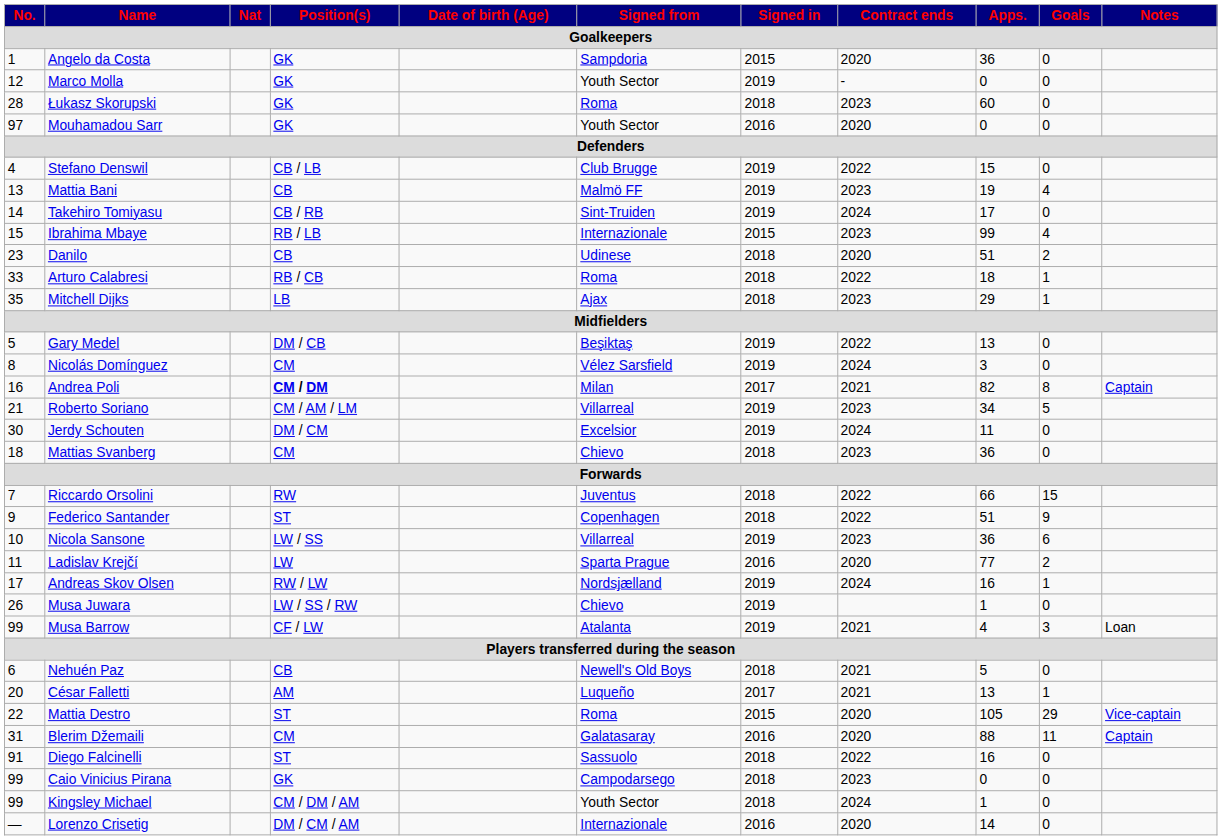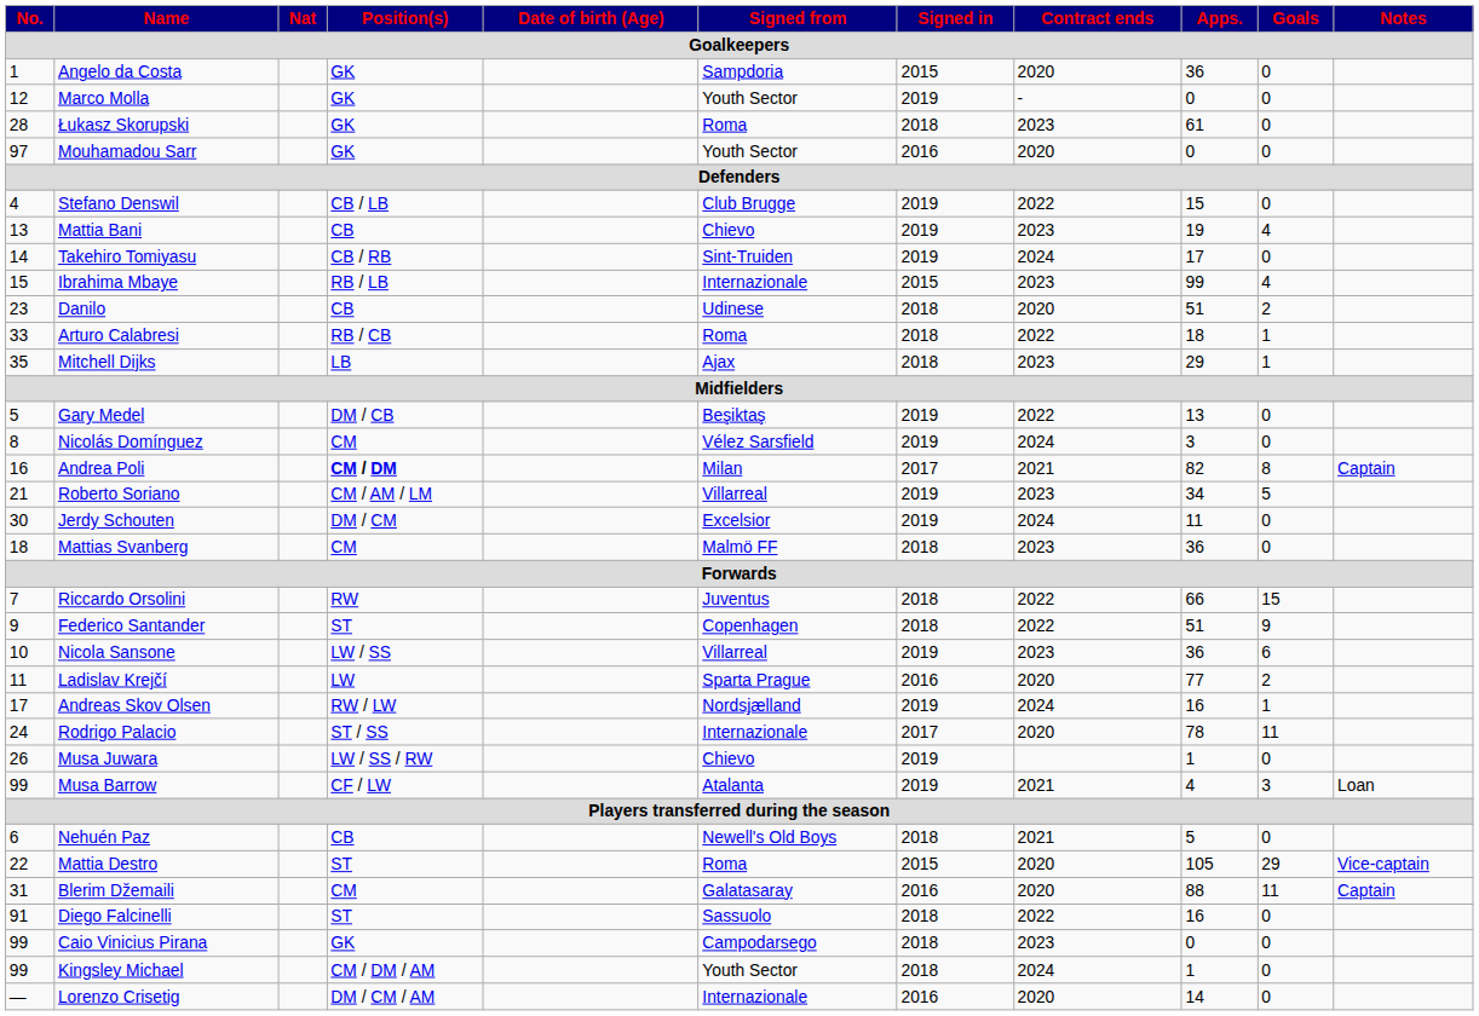Łukasz Skorupski | Apps.: 60 -> 61
Mattia Bani | Signed from: Malmö FF -> Chievo
Mattias Svanberg | Signed from: Chievo -> Malmö FF
+ row: 24 | Rodrigo Palacio | ST / SS | Internazionale | 2017 | 2020 | 78 | 11
- row: 20 | César Falletti | AM | Luqueño | 2017 | 2021 | 13 | 1
